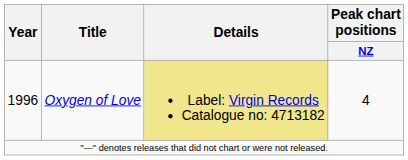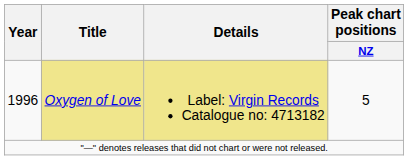1996 | Title: no background -> khaki background
1996 | Peak chart positions / NZ: 4 -> 5
